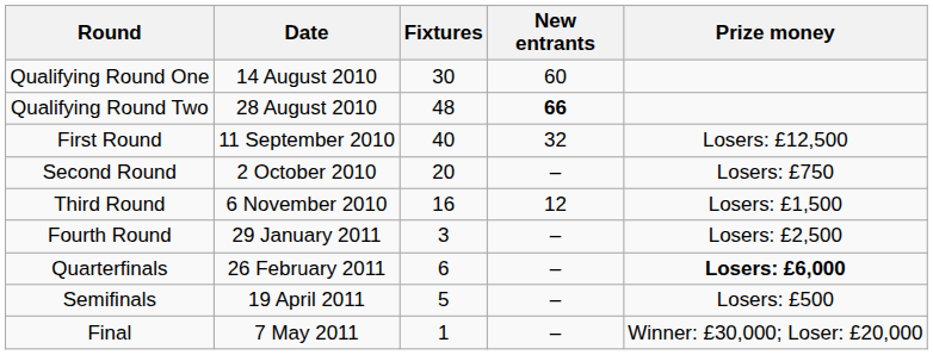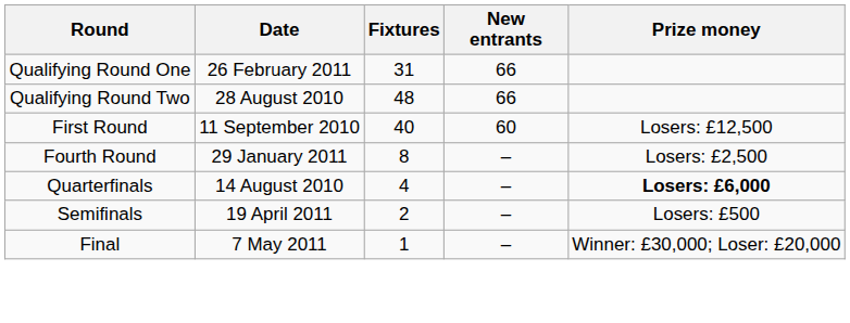Qualifying Round One | Date: 14 August 2010 -> 26 February 2011
Qualifying Round One | Fixtures: 30 -> 31
Qualifying Round One | New entrants: 60 -> 66
Qualifying Round Two | New entrants: bold -> normal
First Round | New entrants: 32 -> 60
- row: Second Round | 2 October 2010 | 20 | – | Losers: £750
- row: Third Round | 6 November 2010 | 16 | 12 | Losers: £1,500
Fourth Round | Fixtures: 3 -> 8
Quarterfinals | Date: 26 February 2011 -> 14 August 2010
Quarterfinals | Fixtures: 6 -> 4
Semifinals | Fixtures: 5 -> 2
